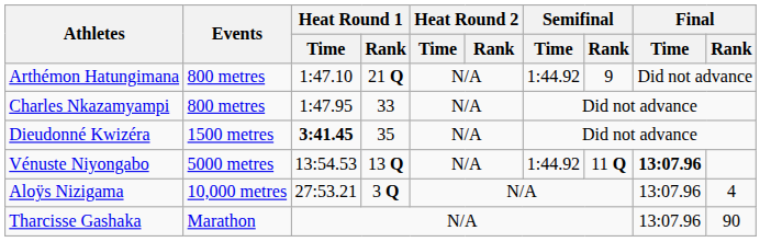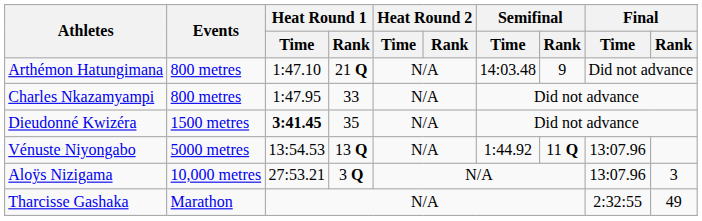Arthémon Hatungimana | Semifinal / Time: 1:44.92 -> 14:03.48
Vénuste Niyongabo | Final / Time: bold -> normal
Aloÿs Nizigama | Final / Rank: 4 -> 3
Tharcisse Gashaka | Final / Time: 13:07.96 -> 2:32:55
Tharcisse Gashaka | Final / Rank: 90 -> 49
